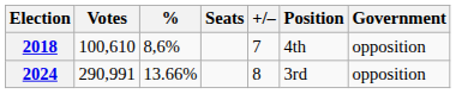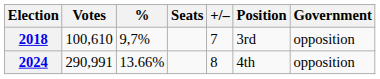2018 | %: 8,6% -> 9,7%
2018 | Position: 4th -> 3rd
2024 | Position: 3rd -> 4th
